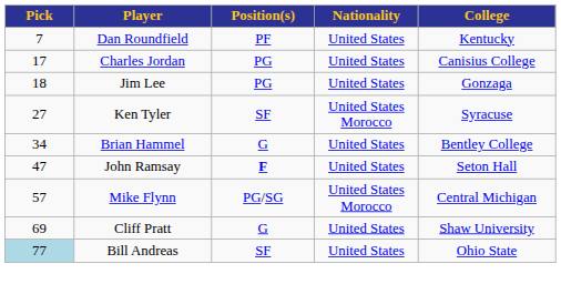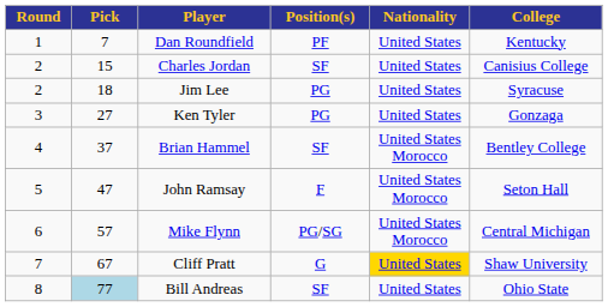+ column: Round | 1 | 2 | 2 | 3 | 4 | 5 | 6 | 7 | 8
Charles Jordan | Pick: 17 -> 15
Charles Jordan | Position(s): PG -> SF
Jim Lee | College: Gonzaga -> Syracuse
Ken Tyler | Position(s): SF -> PG
Ken Tyler | Nationality: United States Morocco -> United States
Ken Tyler | College: Syracuse -> Gonzaga
Brian Hammel | Pick: 34 -> 37
Brian Hammel | Position(s): G -> SF
Brian Hammel | Nationality: United States -> United States Morocco
John Ramsay | Position(s): bold -> normal
John Ramsay | Nationality: United States -> United States Morocco
Cliff Pratt | Pick: 69 -> 67
Cliff Pratt | Nationality: no background -> gold background
